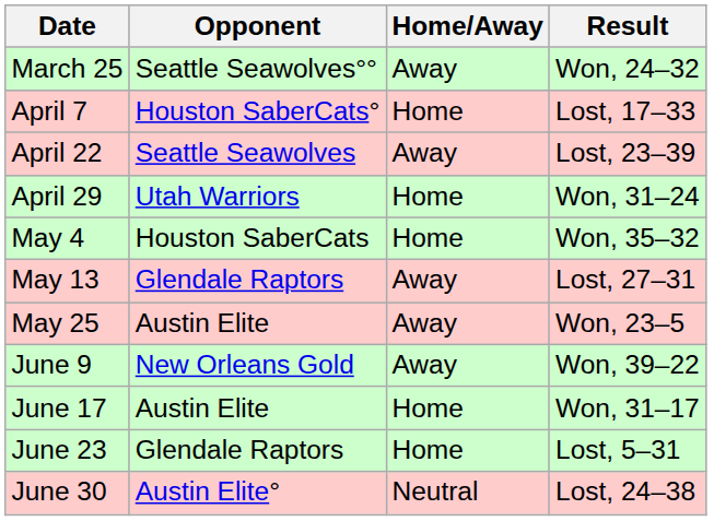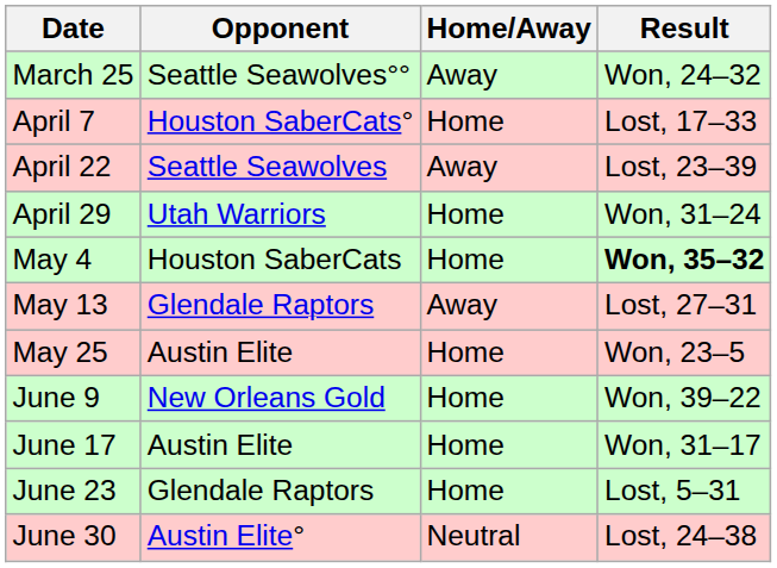May 4 | Result: normal -> bold
May 25 | Home/Away: Away -> Home
June 9 | Home/Away: Away -> Home
